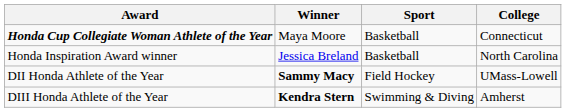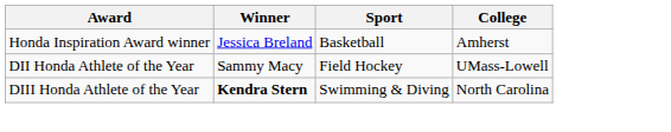- row: Honda Cup Collegiate Woman Athlete of the Year | Maya Moore | Basketball | Connecticut
Honda Inspiration Award winner | College: North Carolina -> Amherst
DII Honda Athlete of the Year | Winner: bold -> normal
DIII Honda Athlete of the Year | College: Amherst -> North Carolina
